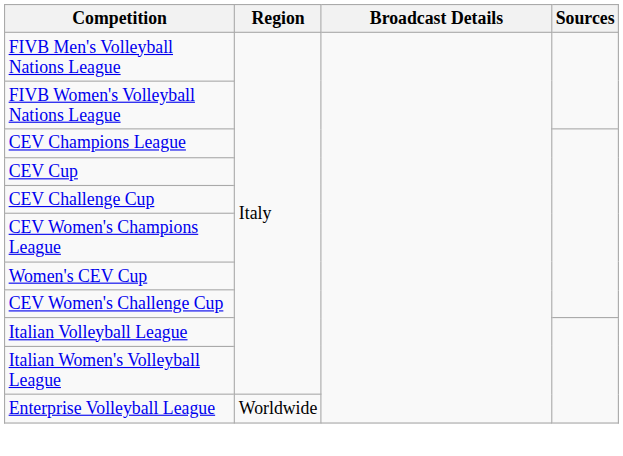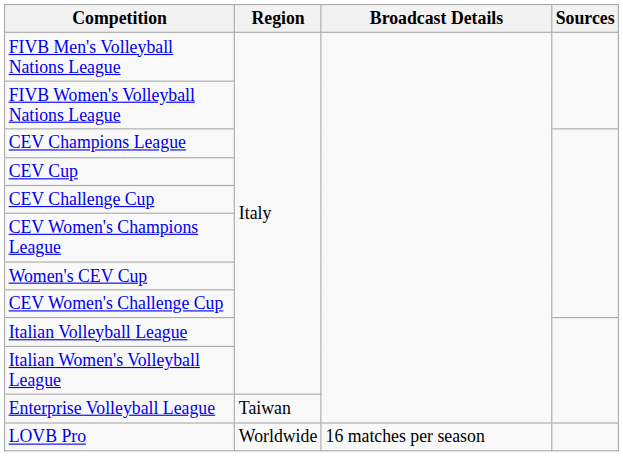Enterprise Volleyball League | Region: Worldwide -> Taiwan
+ row: LOVB Pro | Worldwide | 16 matches per season
